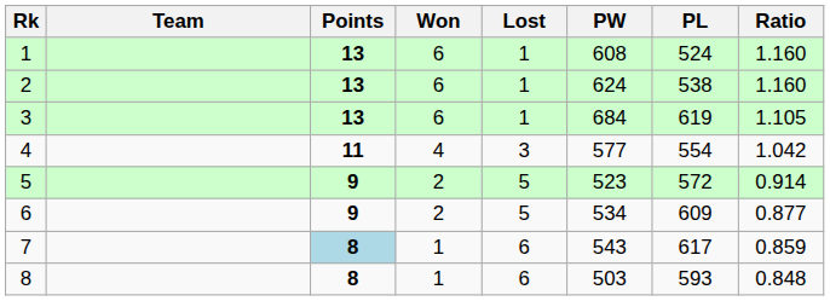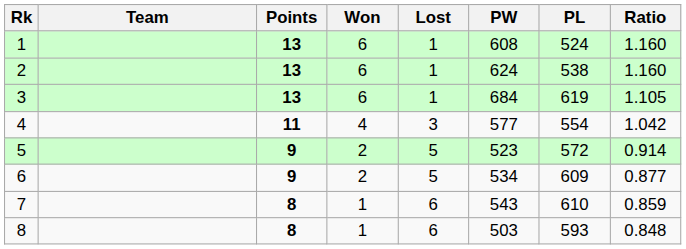7 | Points: lightblue background -> no background
7 | PL: 617 -> 610
